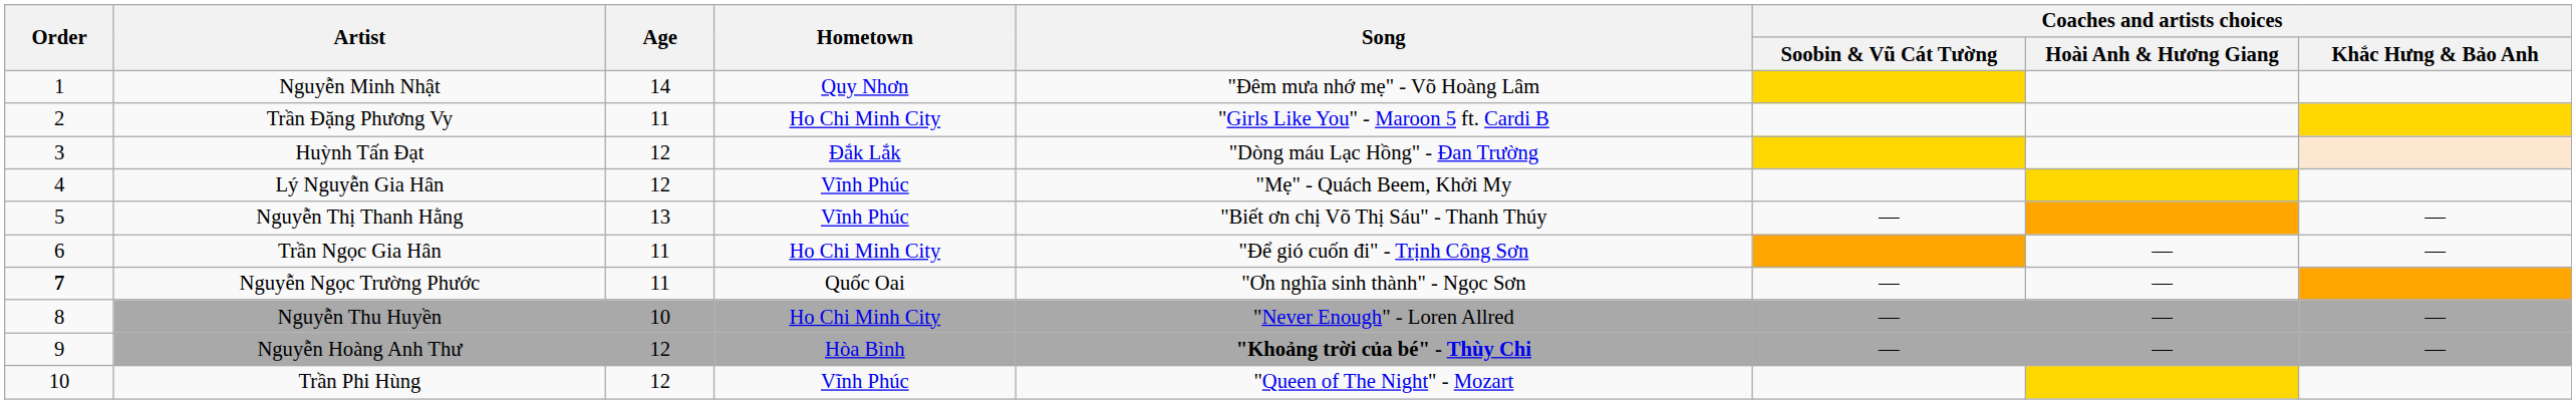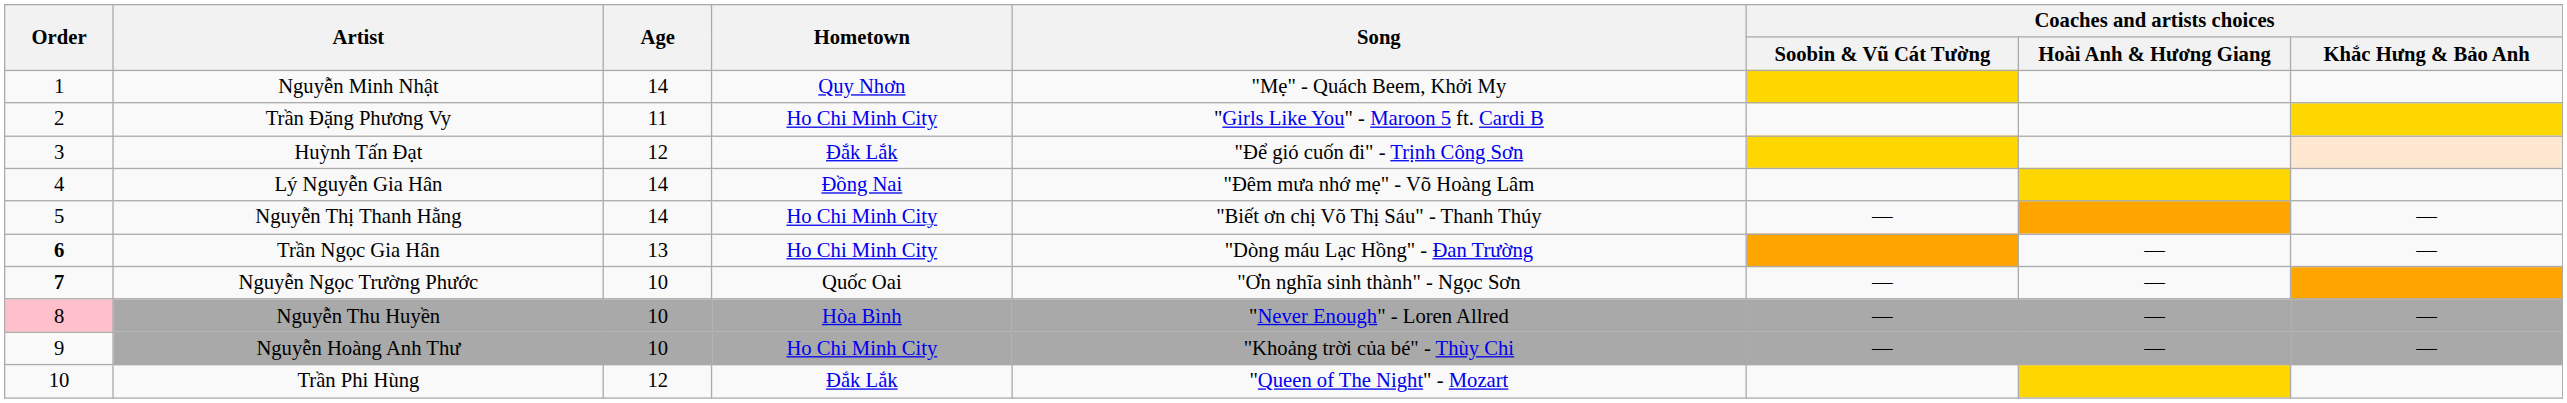Nguyễn Minh Nhật | Song: "Đêm mưa nhớ mẹ" - Võ Hoàng Lâm -> "Mẹ" - Quách Beem, Khởi My
Huỳnh Tấn Đạt | Song: "Dòng máu Lạc Hồng" - Đan Trường -> "Để gió cuốn đi" - Trịnh Công Sơn
Lý Nguyễn Gia Hân | Age: 12 -> 14
Lý Nguyễn Gia Hân | Hometown: Vĩnh Phúc -> Đồng Nai
Lý Nguyễn Gia Hân | Song: "Mẹ" - Quách Beem, Khởi My -> "Đêm mưa nhớ mẹ" - Võ Hoàng Lâm
Nguyễn Thị Thanh Hằng | Age: 13 -> 14
Nguyễn Thị Thanh Hằng | Hometown: Vĩnh Phúc -> Ho Chi Minh City
Trần Ngọc Gia Hân | Order: normal -> bold
Trần Ngọc Gia Hân | Age: 11 -> 13
Trần Ngọc Gia Hân | Song: "Để gió cuốn đi" - Trịnh Công Sơn -> "Dòng máu Lạc Hồng" - Đan Trường
Nguyễn Ngọc Trường Phước | Age: 11 -> 10
Nguyễn Thu Huyền | Order: no background -> pink background
Nguyễn Thu Huyền | Hometown: Ho Chi Minh City -> Hòa Bình
Nguyễn Hoàng Anh Thư | Age: 12 -> 10
Nguyễn Hoàng Anh Thư | Hometown: Hòa Bình -> Ho Chi Minh City
Nguyễn Hoàng Anh Thư | Song: bold -> normal
Trần Phi Hùng | Hometown: Vĩnh Phúc -> Đắk Lắk
